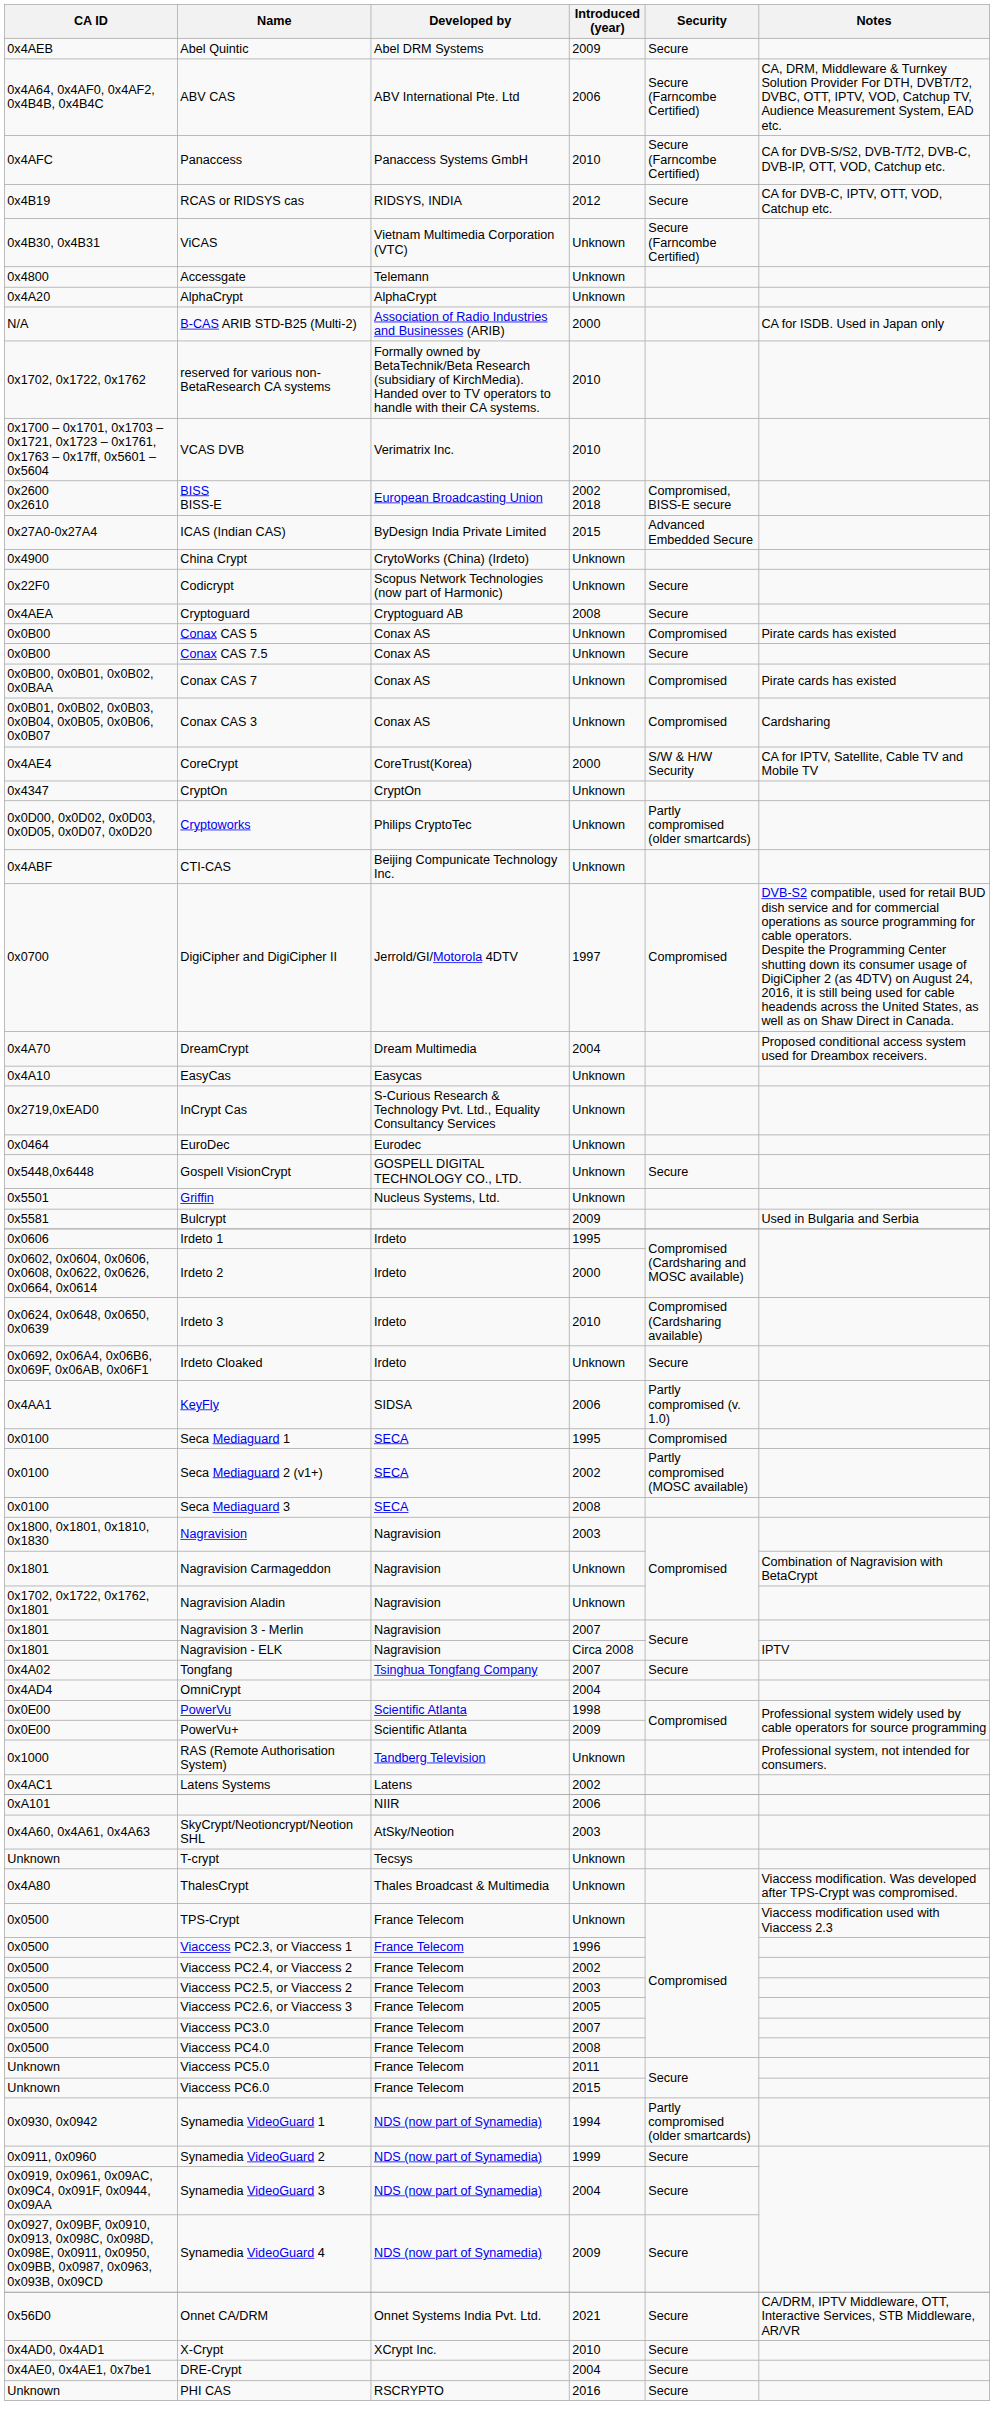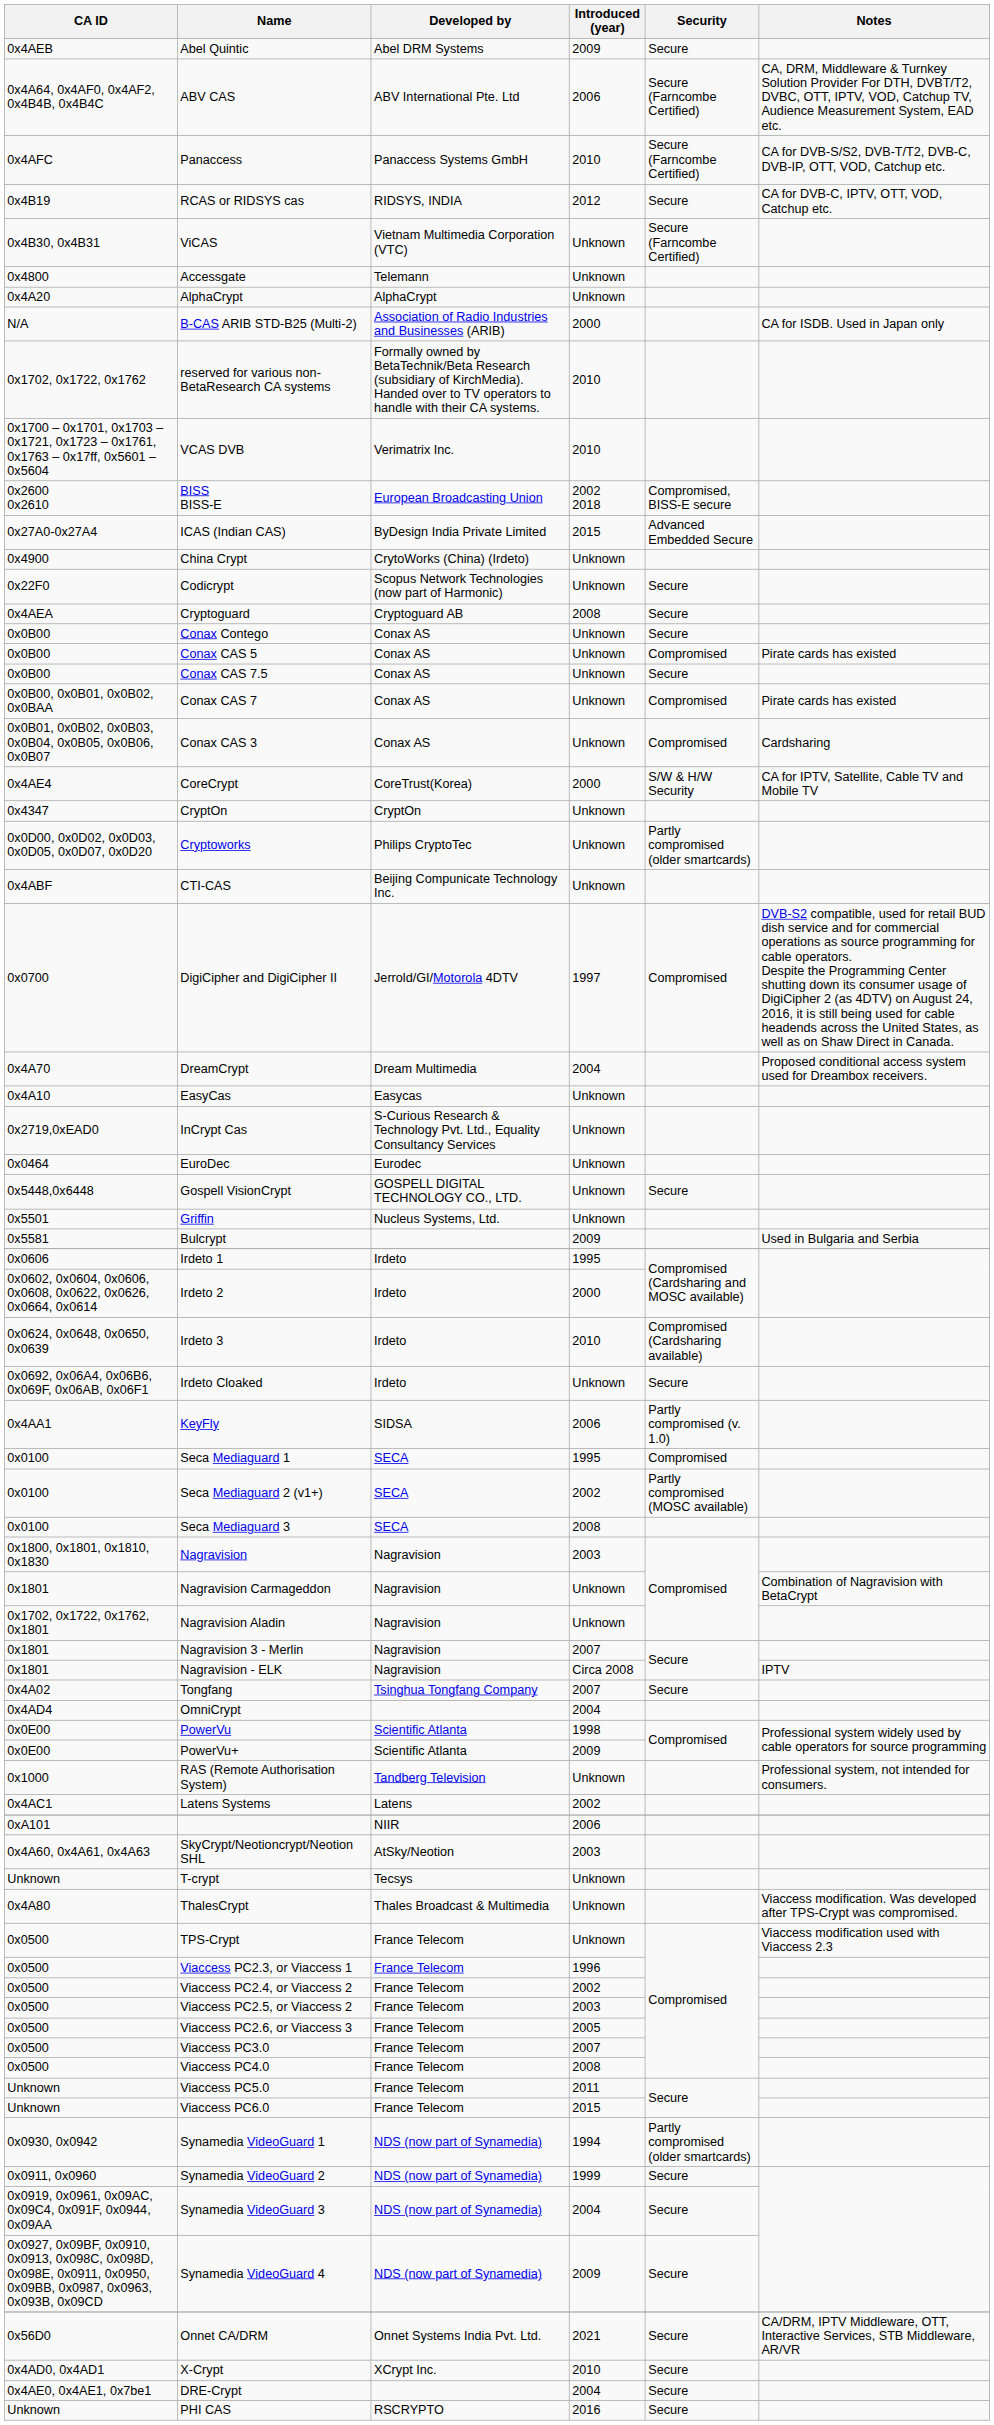+ row: 0x0B00 | Conax Contego | Conax AS | Unknown | Secure
